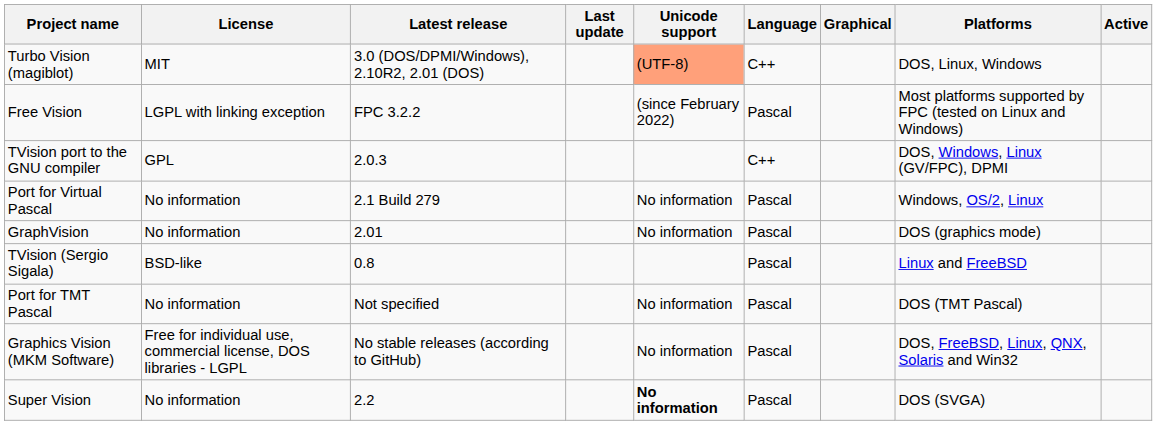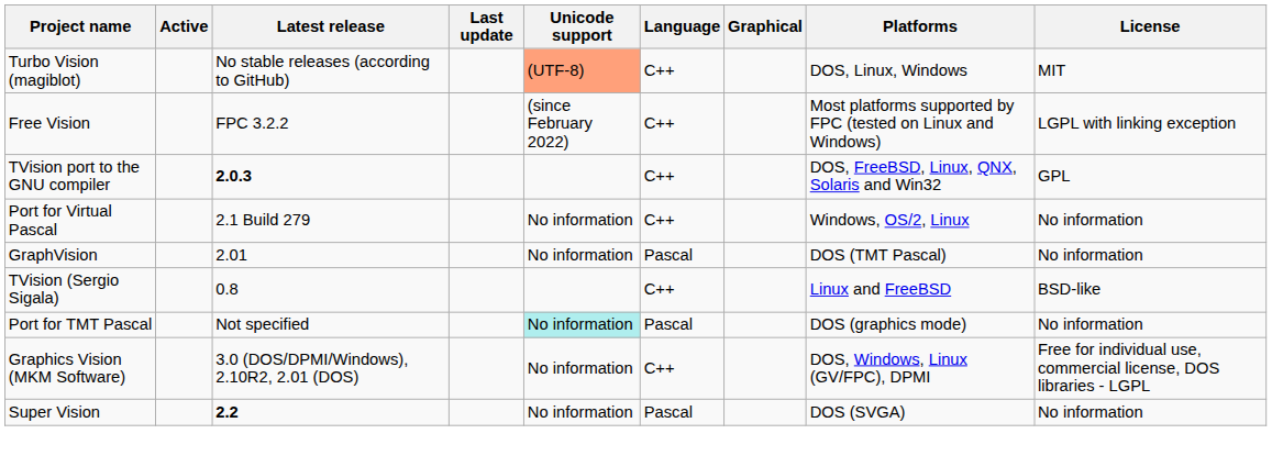columns swapped: Active <-> License
Turbo Vision (magiblot) | Latest release: 3.0 (DOS/DPMI/Windows), 2.10R2, 2.01 (DOS) -> No stable releases (according to GitHub)
Free Vision | Language: Pascal -> C++
TVision port to the GNU compiler | Latest release: normal -> bold
TVision port to the GNU compiler | Platforms: DOS, Windows, Linux (GV/FPC), DPMI -> DOS, FreeBSD, Linux, QNX, Solaris and Win32
Port for Virtual Pascal | Language: Pascal -> C++
GraphVision | Platforms: DOS (graphics mode) -> DOS (TMT Pascal)
TVision (Sergio Sigala) | Language: Pascal -> C++
Port for TMT Pascal | Unicode support: no background -> paleturquoise background
Port for TMT Pascal | Platforms: DOS (TMT Pascal) -> DOS (graphics mode)
Graphics Vision (MKM Software) | Latest release: No stable releases (according to GitHub) -> 3.0 (DOS/DPMI/Windows), 2.10R2, 2.01 (DOS)
Graphics Vision (MKM Software) | Language: Pascal -> C++
Graphics Vision (MKM Software) | Platforms: DOS, FreeBSD, Linux, QNX, Solaris and Win32 -> DOS, Windows, Linux (GV/FPC), DPMI
Super Vision | Latest release: normal -> bold
Super Vision | Unicode support: bold -> normal
